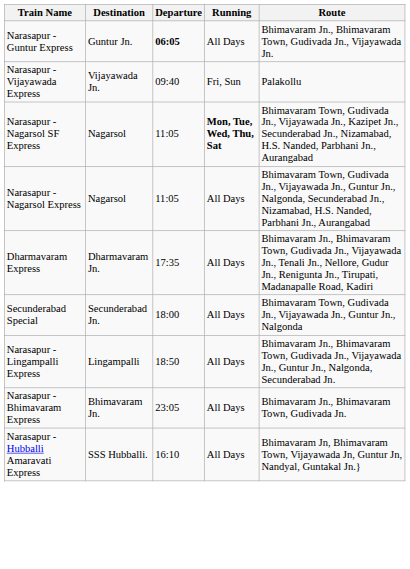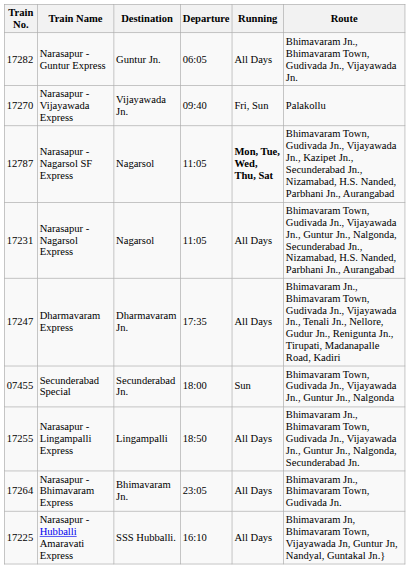+ column: Train No. | 17282 | 17270 | 12787 | 17231 | 17247 | 07455 | 17255 | 17264 | 17225
Narasapur - Guntur Express | Departure: bold -> normal
Secunderabad Special | Running: All Days -> Sun
